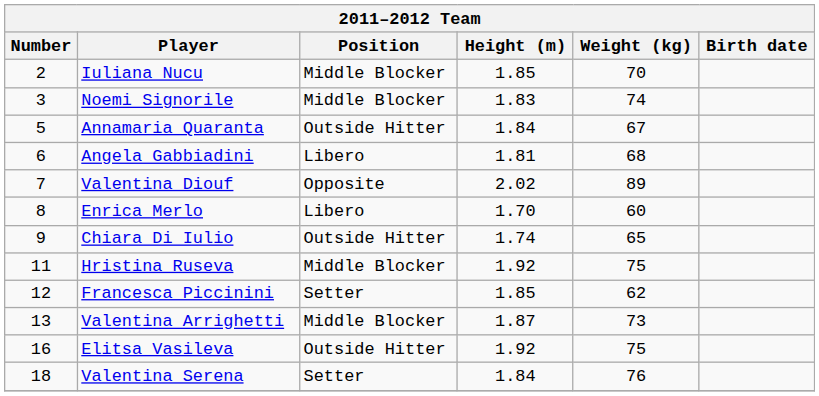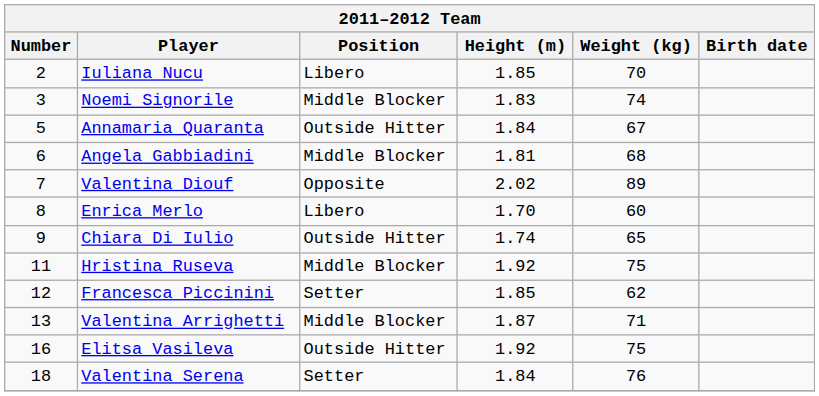Iuliana Nucu | Position: Middle Blocker -> Libero
Angela Gabbiadini | Position: Libero -> Middle Blocker
Valentina Arrighetti | Weight (kg): 73 -> 71
